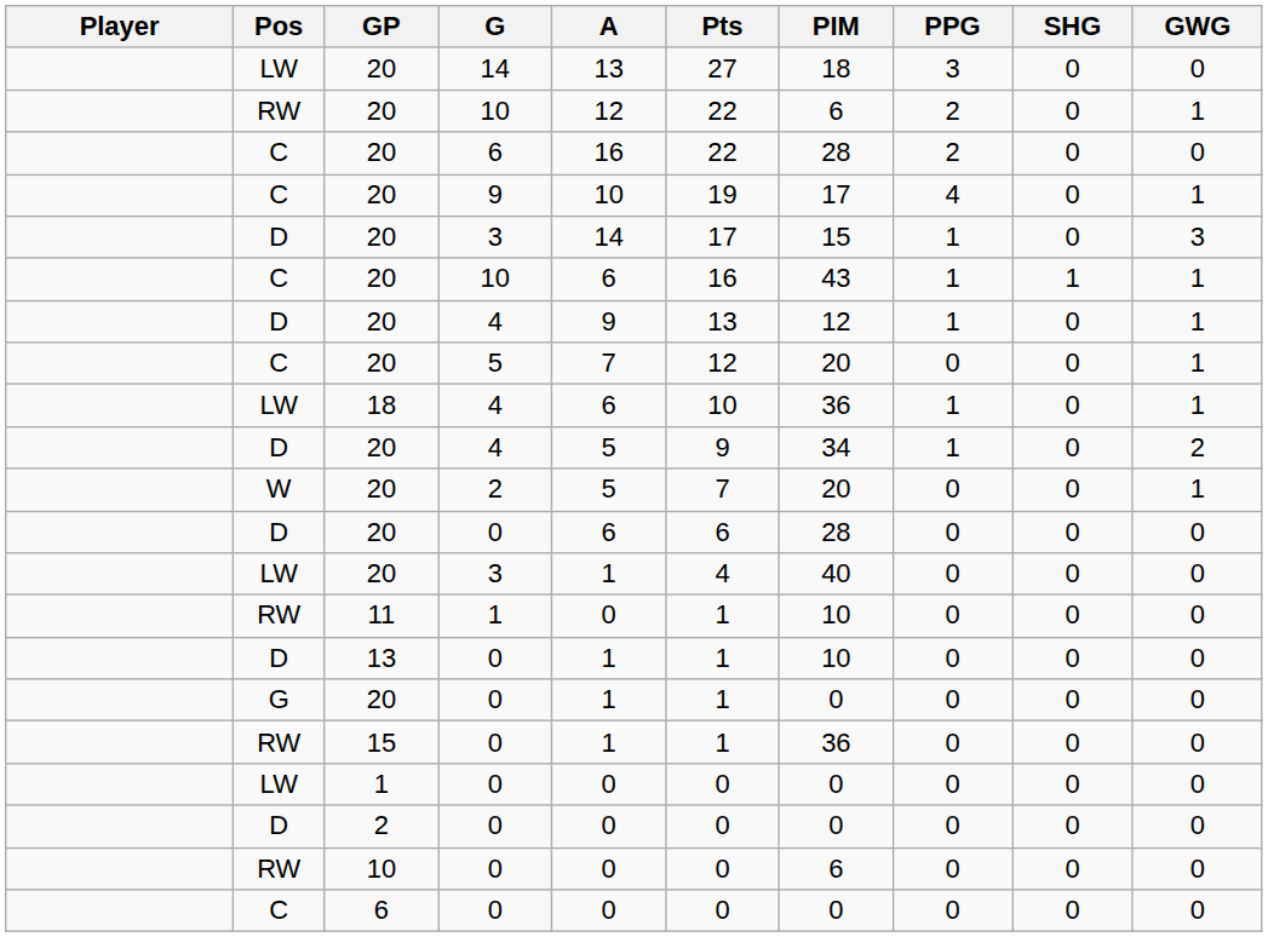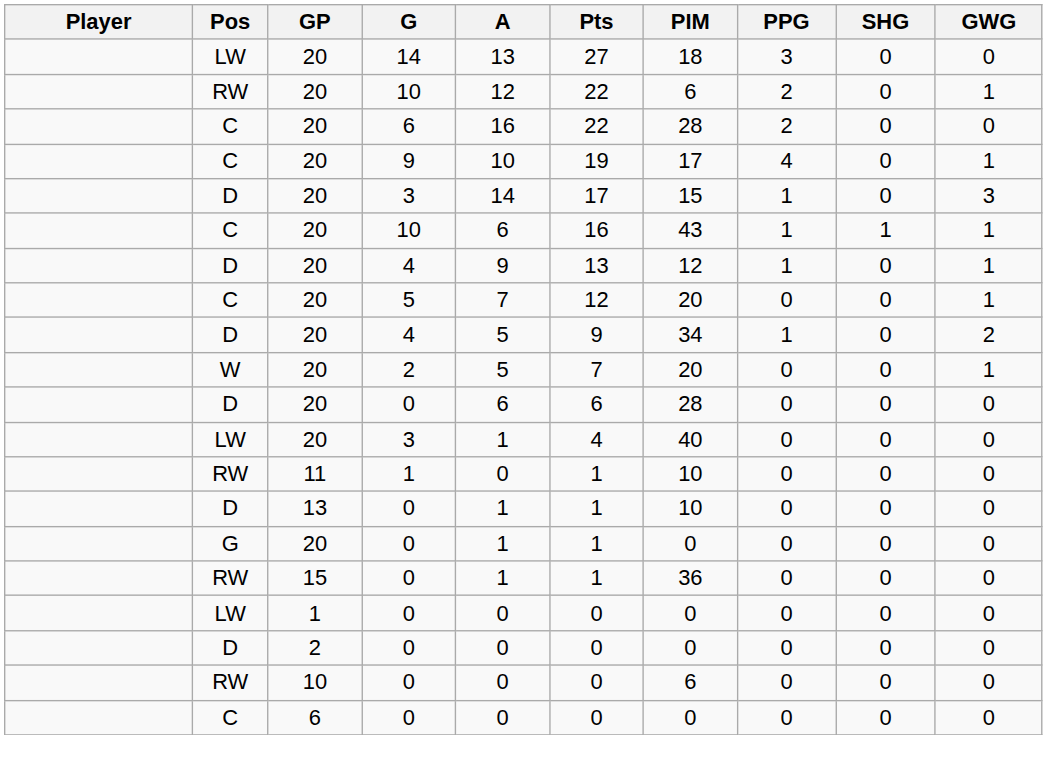- row: LW | 18 | 4 | 6 | 10 | 36 | 1 | 0 | 1
